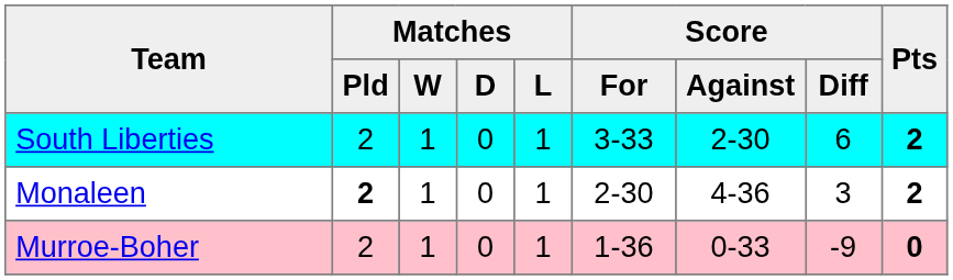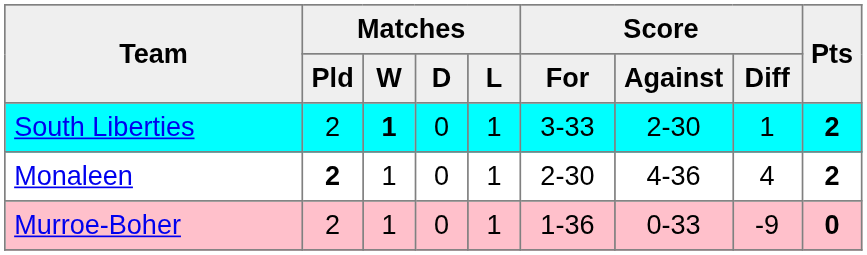South Liberties | Matches / W: normal -> bold
South Liberties | Score / Diff: 6 -> 1
Monaleen | Score / Diff: 3 -> 4
